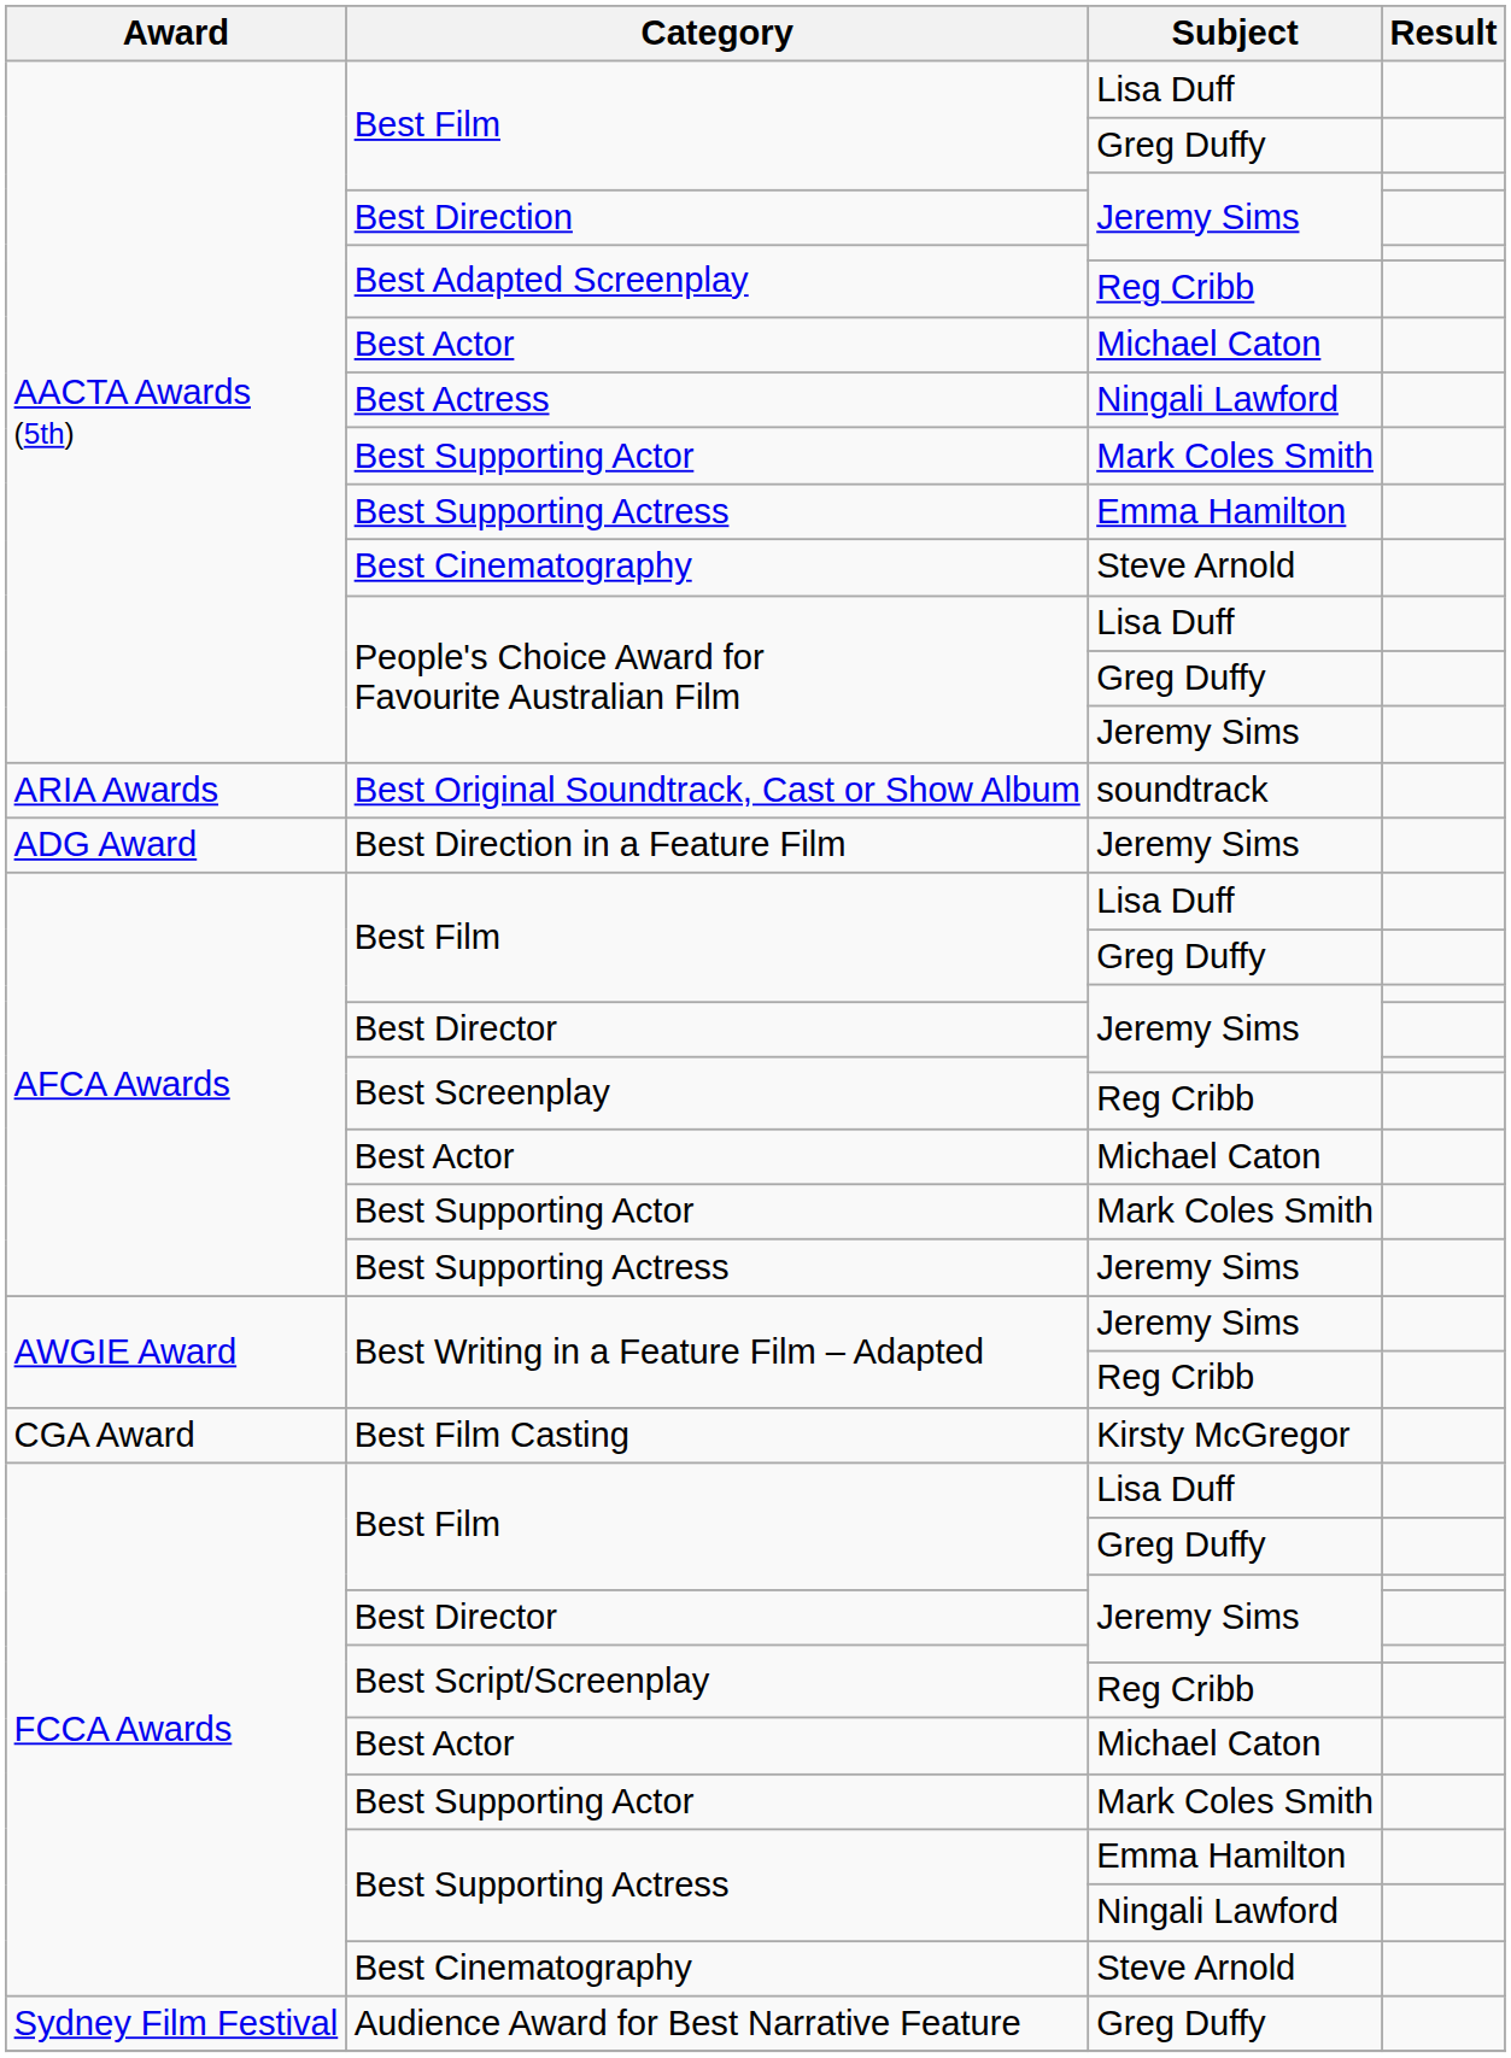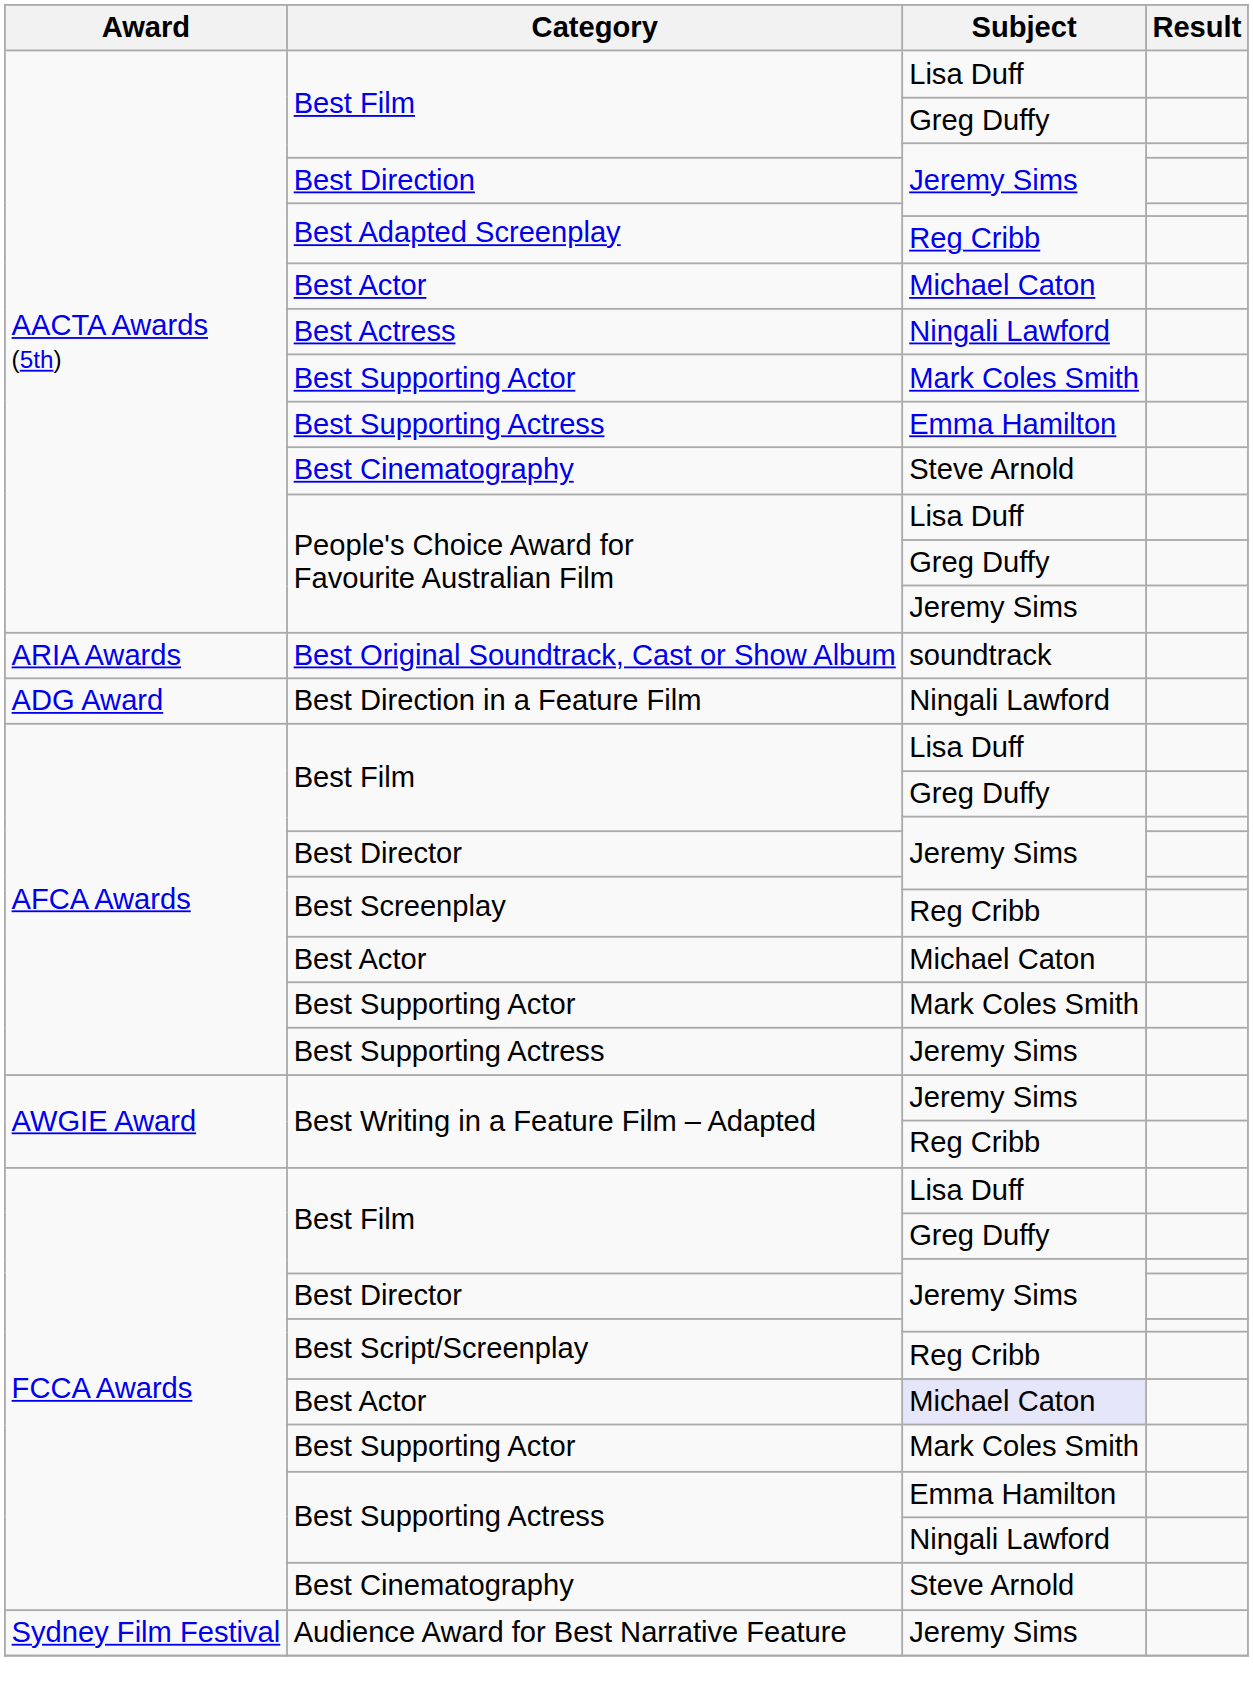Best Direction in a Feature Film | Subject: Jeremy Sims -> Ningali Lawford
- row: CGA Award | Best Film Casting | Kirsty McGregor
FCCA Awards / Best Actor | Subject: no background -> lavender background
Audience Award for Best Narrative Feature | Subject: Greg Duffy -> Jeremy Sims
